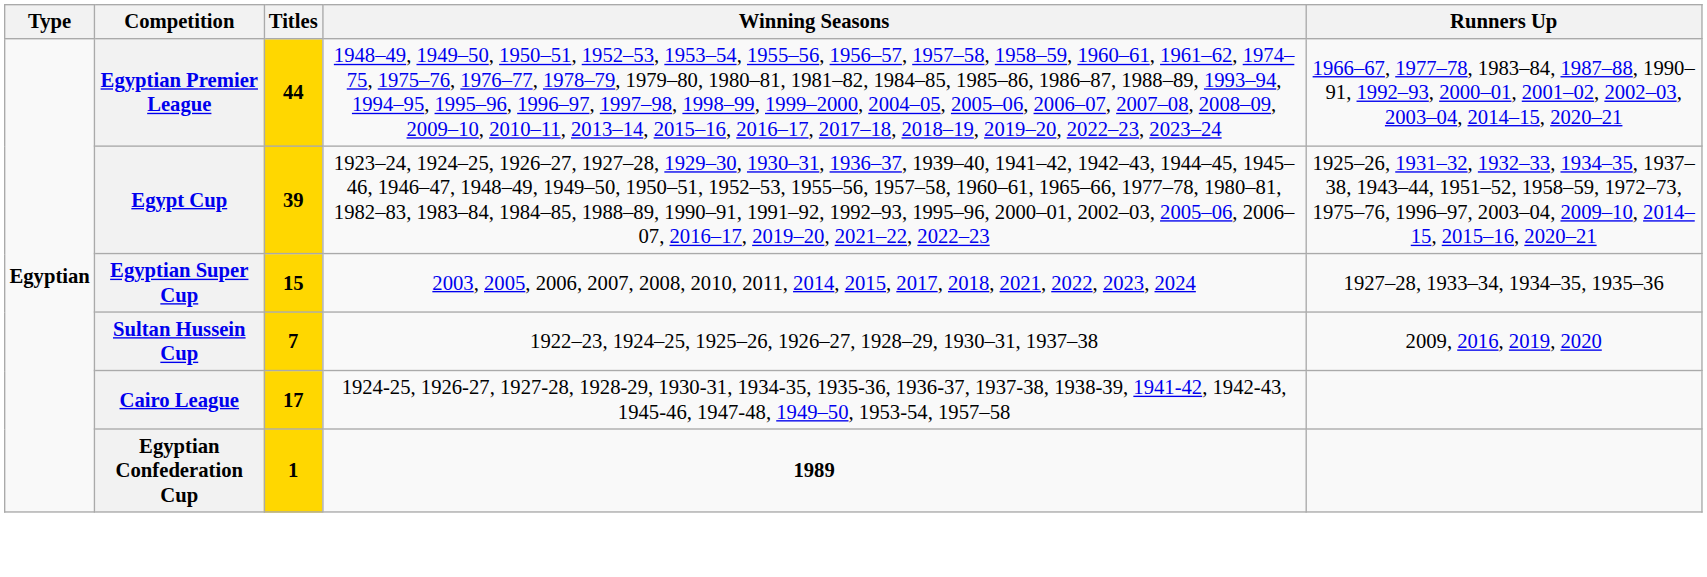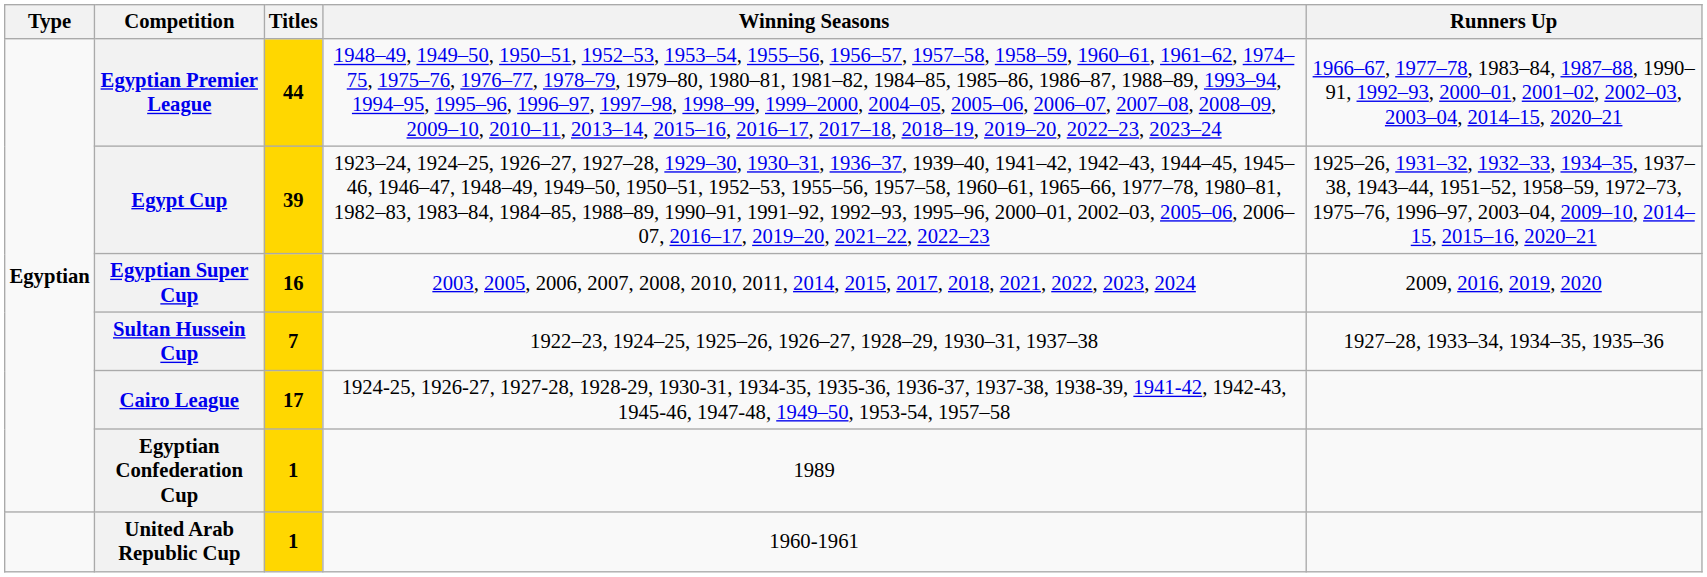Egyptian Super Cup | Titles: 15 -> 16
Egyptian Super Cup | Runners Up: 1927–28, 1933–34, 1934–35, 1935–36 -> 2009, 2016, 2019, 2020
Sultan Hussein Cup | Runners Up: 2009, 2016, 2019, 2020 -> 1927–28, 1933–34, 1934–35, 1935–36
Egyptian Confederation Cup | Winning Seasons: bold -> normal
+ row: United Arab Republic Cup | 1 | 1960-1961
